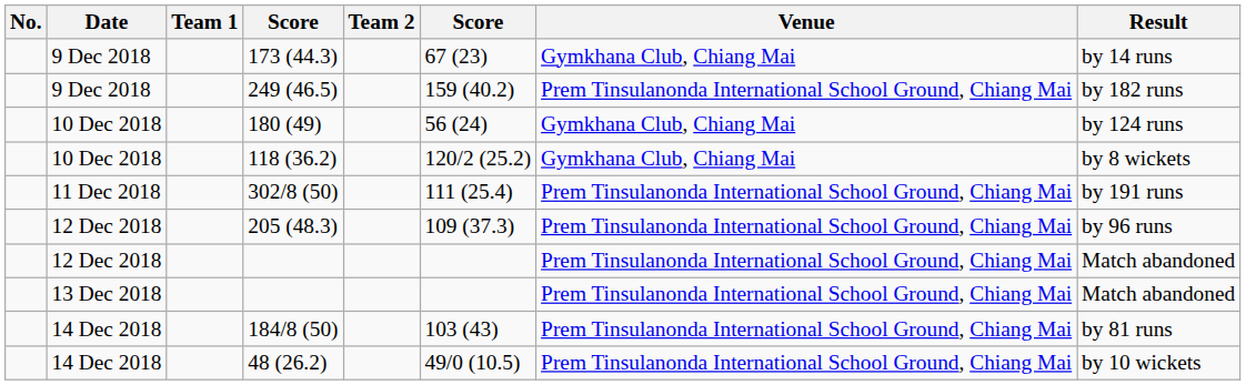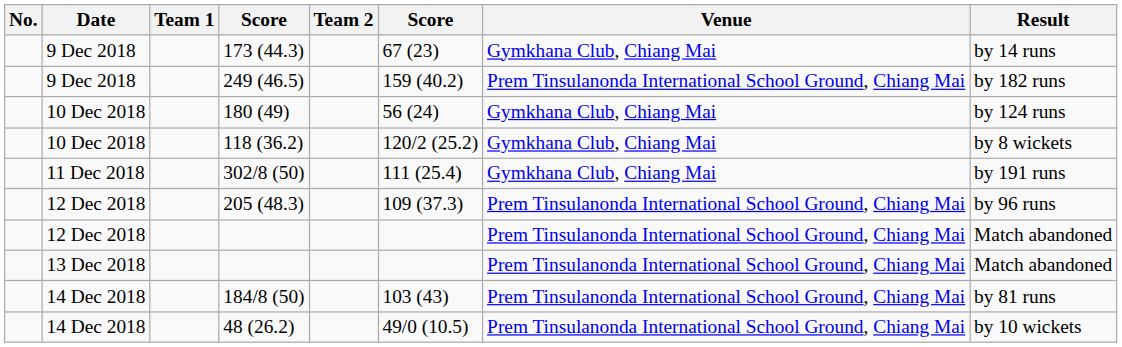302/8 (50) | Venue: Prem Tinsulanonda International School Ground, Chiang Mai -> Gymkhana Club, Chiang Mai
